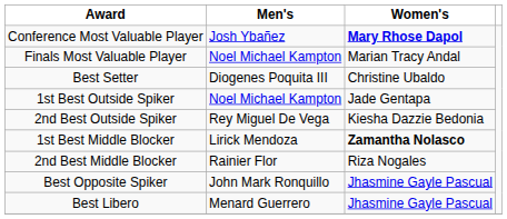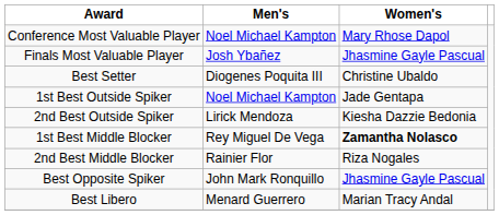Conference Most Valuable Player | Men's: Josh Ybañez -> Noel Michael Kampton
Conference Most Valuable Player | Women's: bold -> normal
Finals Most Valuable Player | Men's: Noel Michael Kampton -> Josh Ybañez
Finals Most Valuable Player | Women's: Marian Tracy Andal -> Jhasmine Gayle Pascual
2nd Best Outside Spiker | Men's: Rey Miguel De Vega -> Lirick Mendoza
1st Best Middle Blocker | Men's: Lirick Mendoza -> Rey Miguel De Vega
Best Libero | Women's: Jhasmine Gayle Pascual -> Marian Tracy Andal
